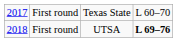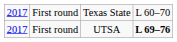First round / UTSA | column 1: 2018 -> 2017
